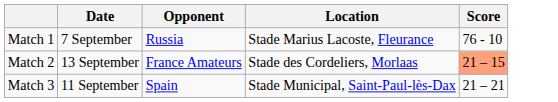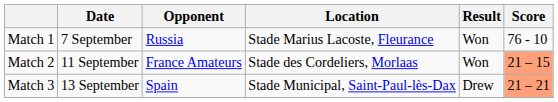+ column: Result | Won | Won | Drew
Match 2 | Date: 13 September -> 11 September
Match 3 | Date: 11 September -> 13 September
Match 3 | Score: no background -> lightsalmon background
